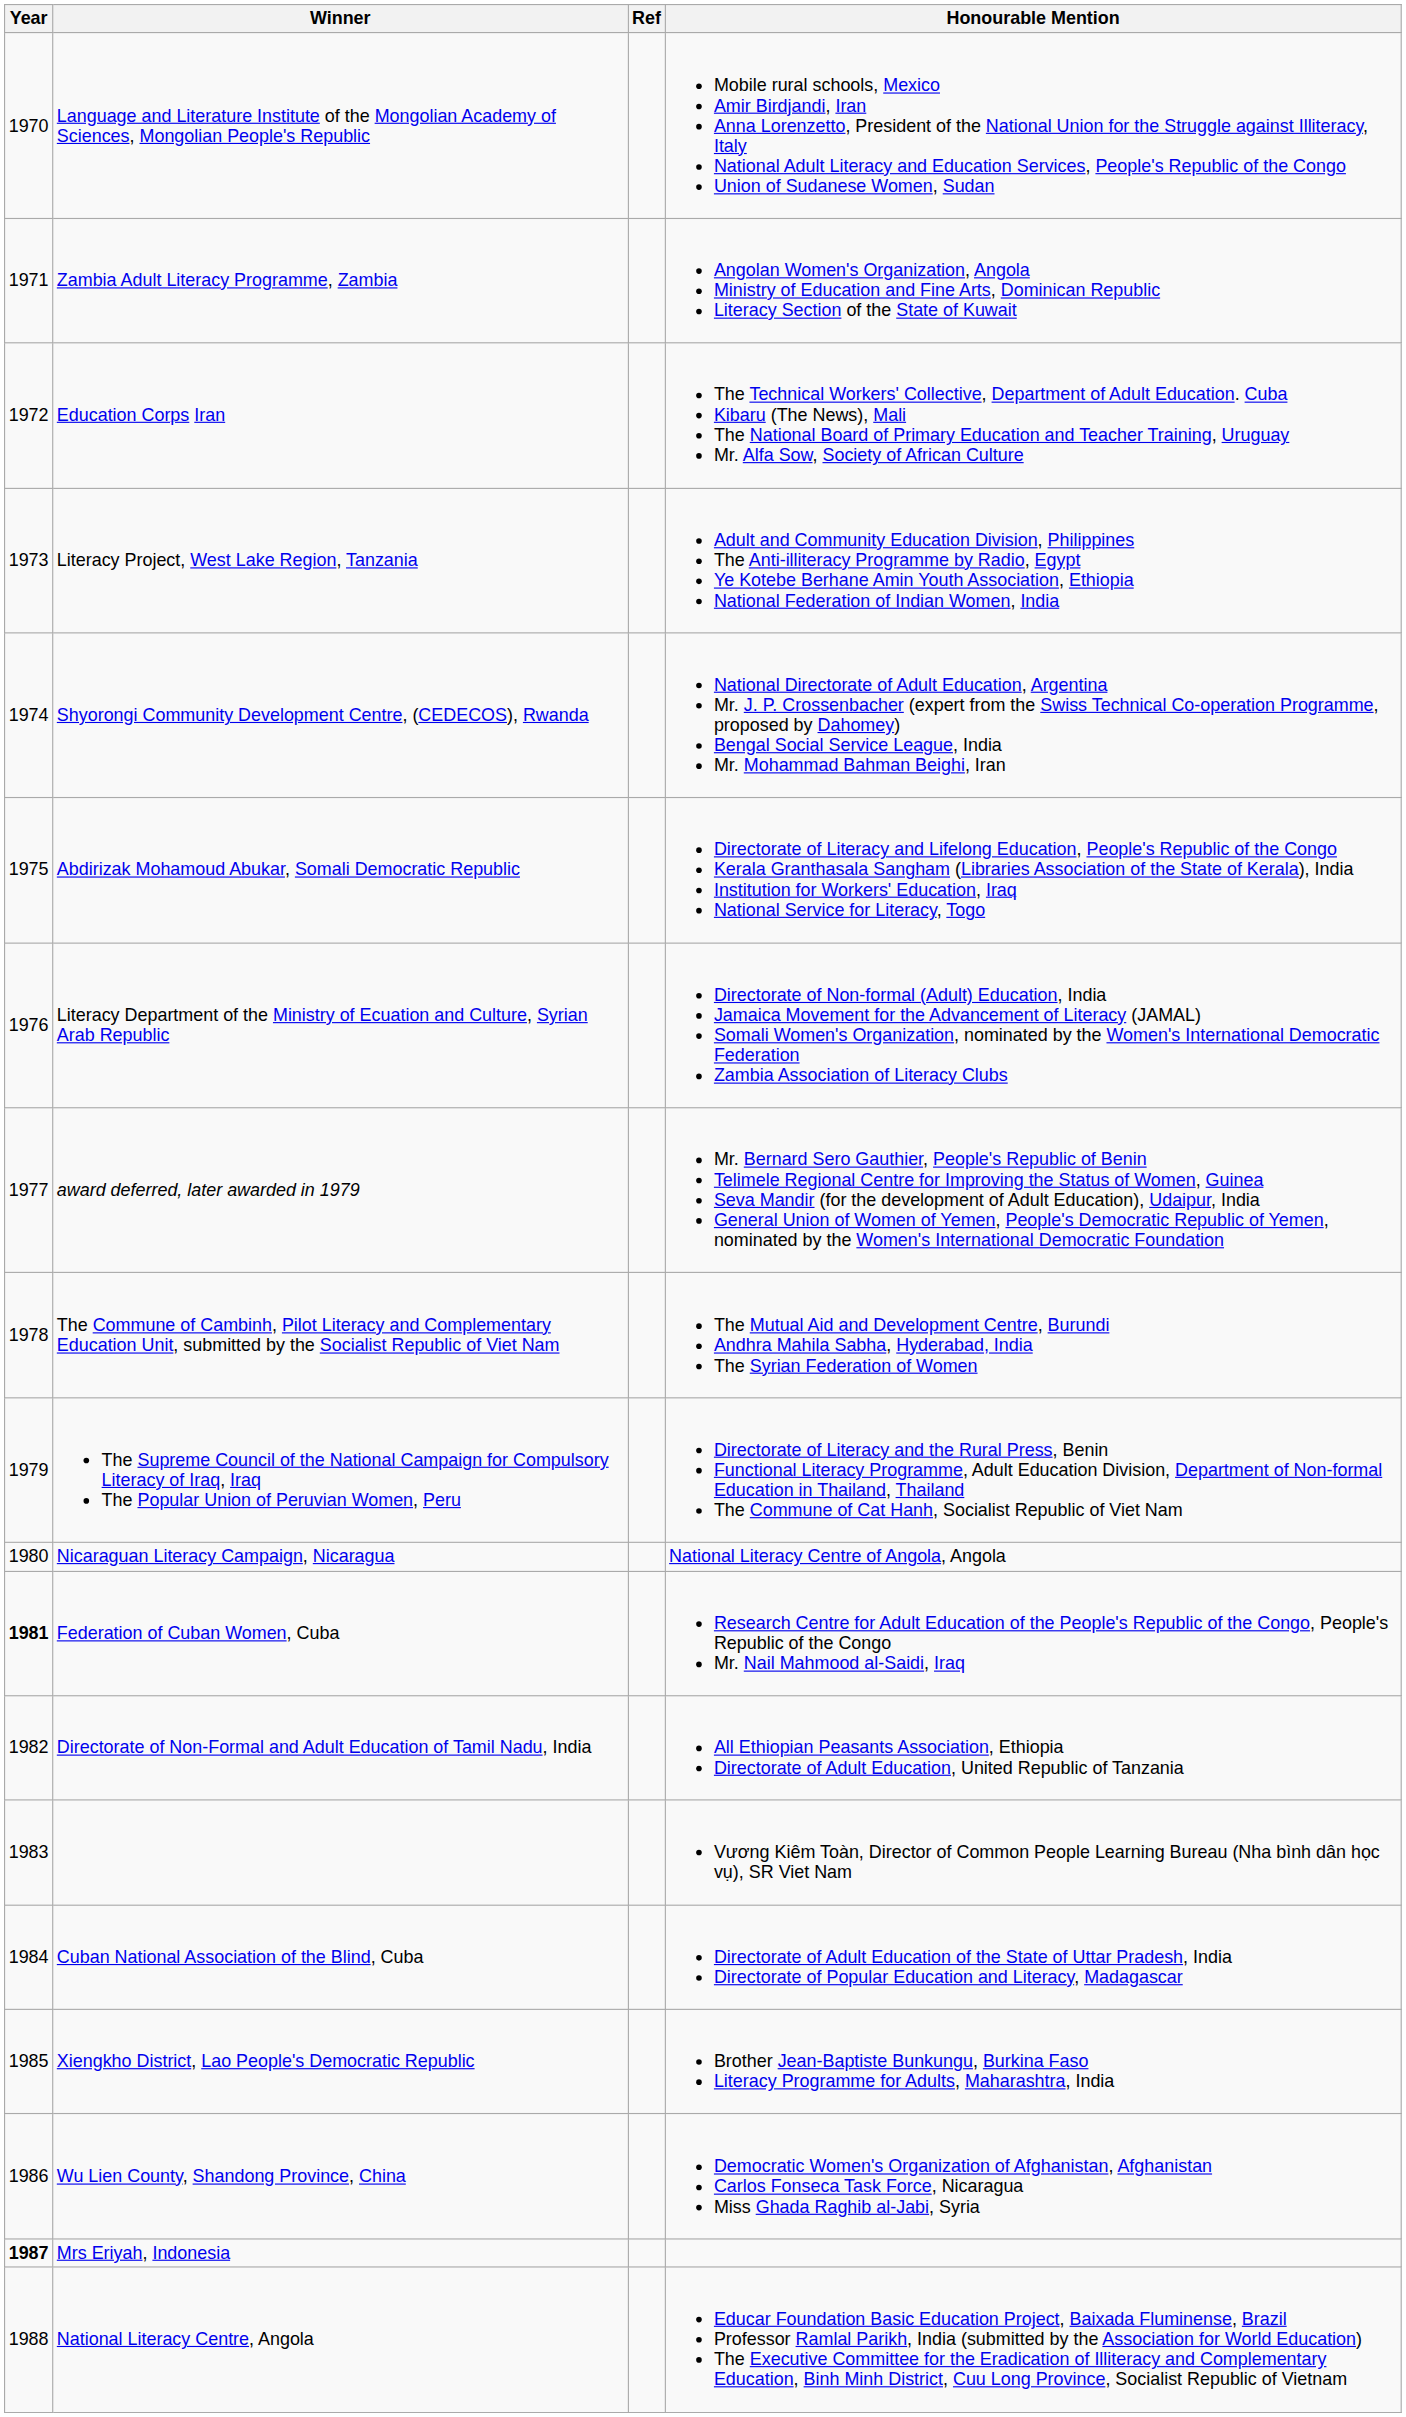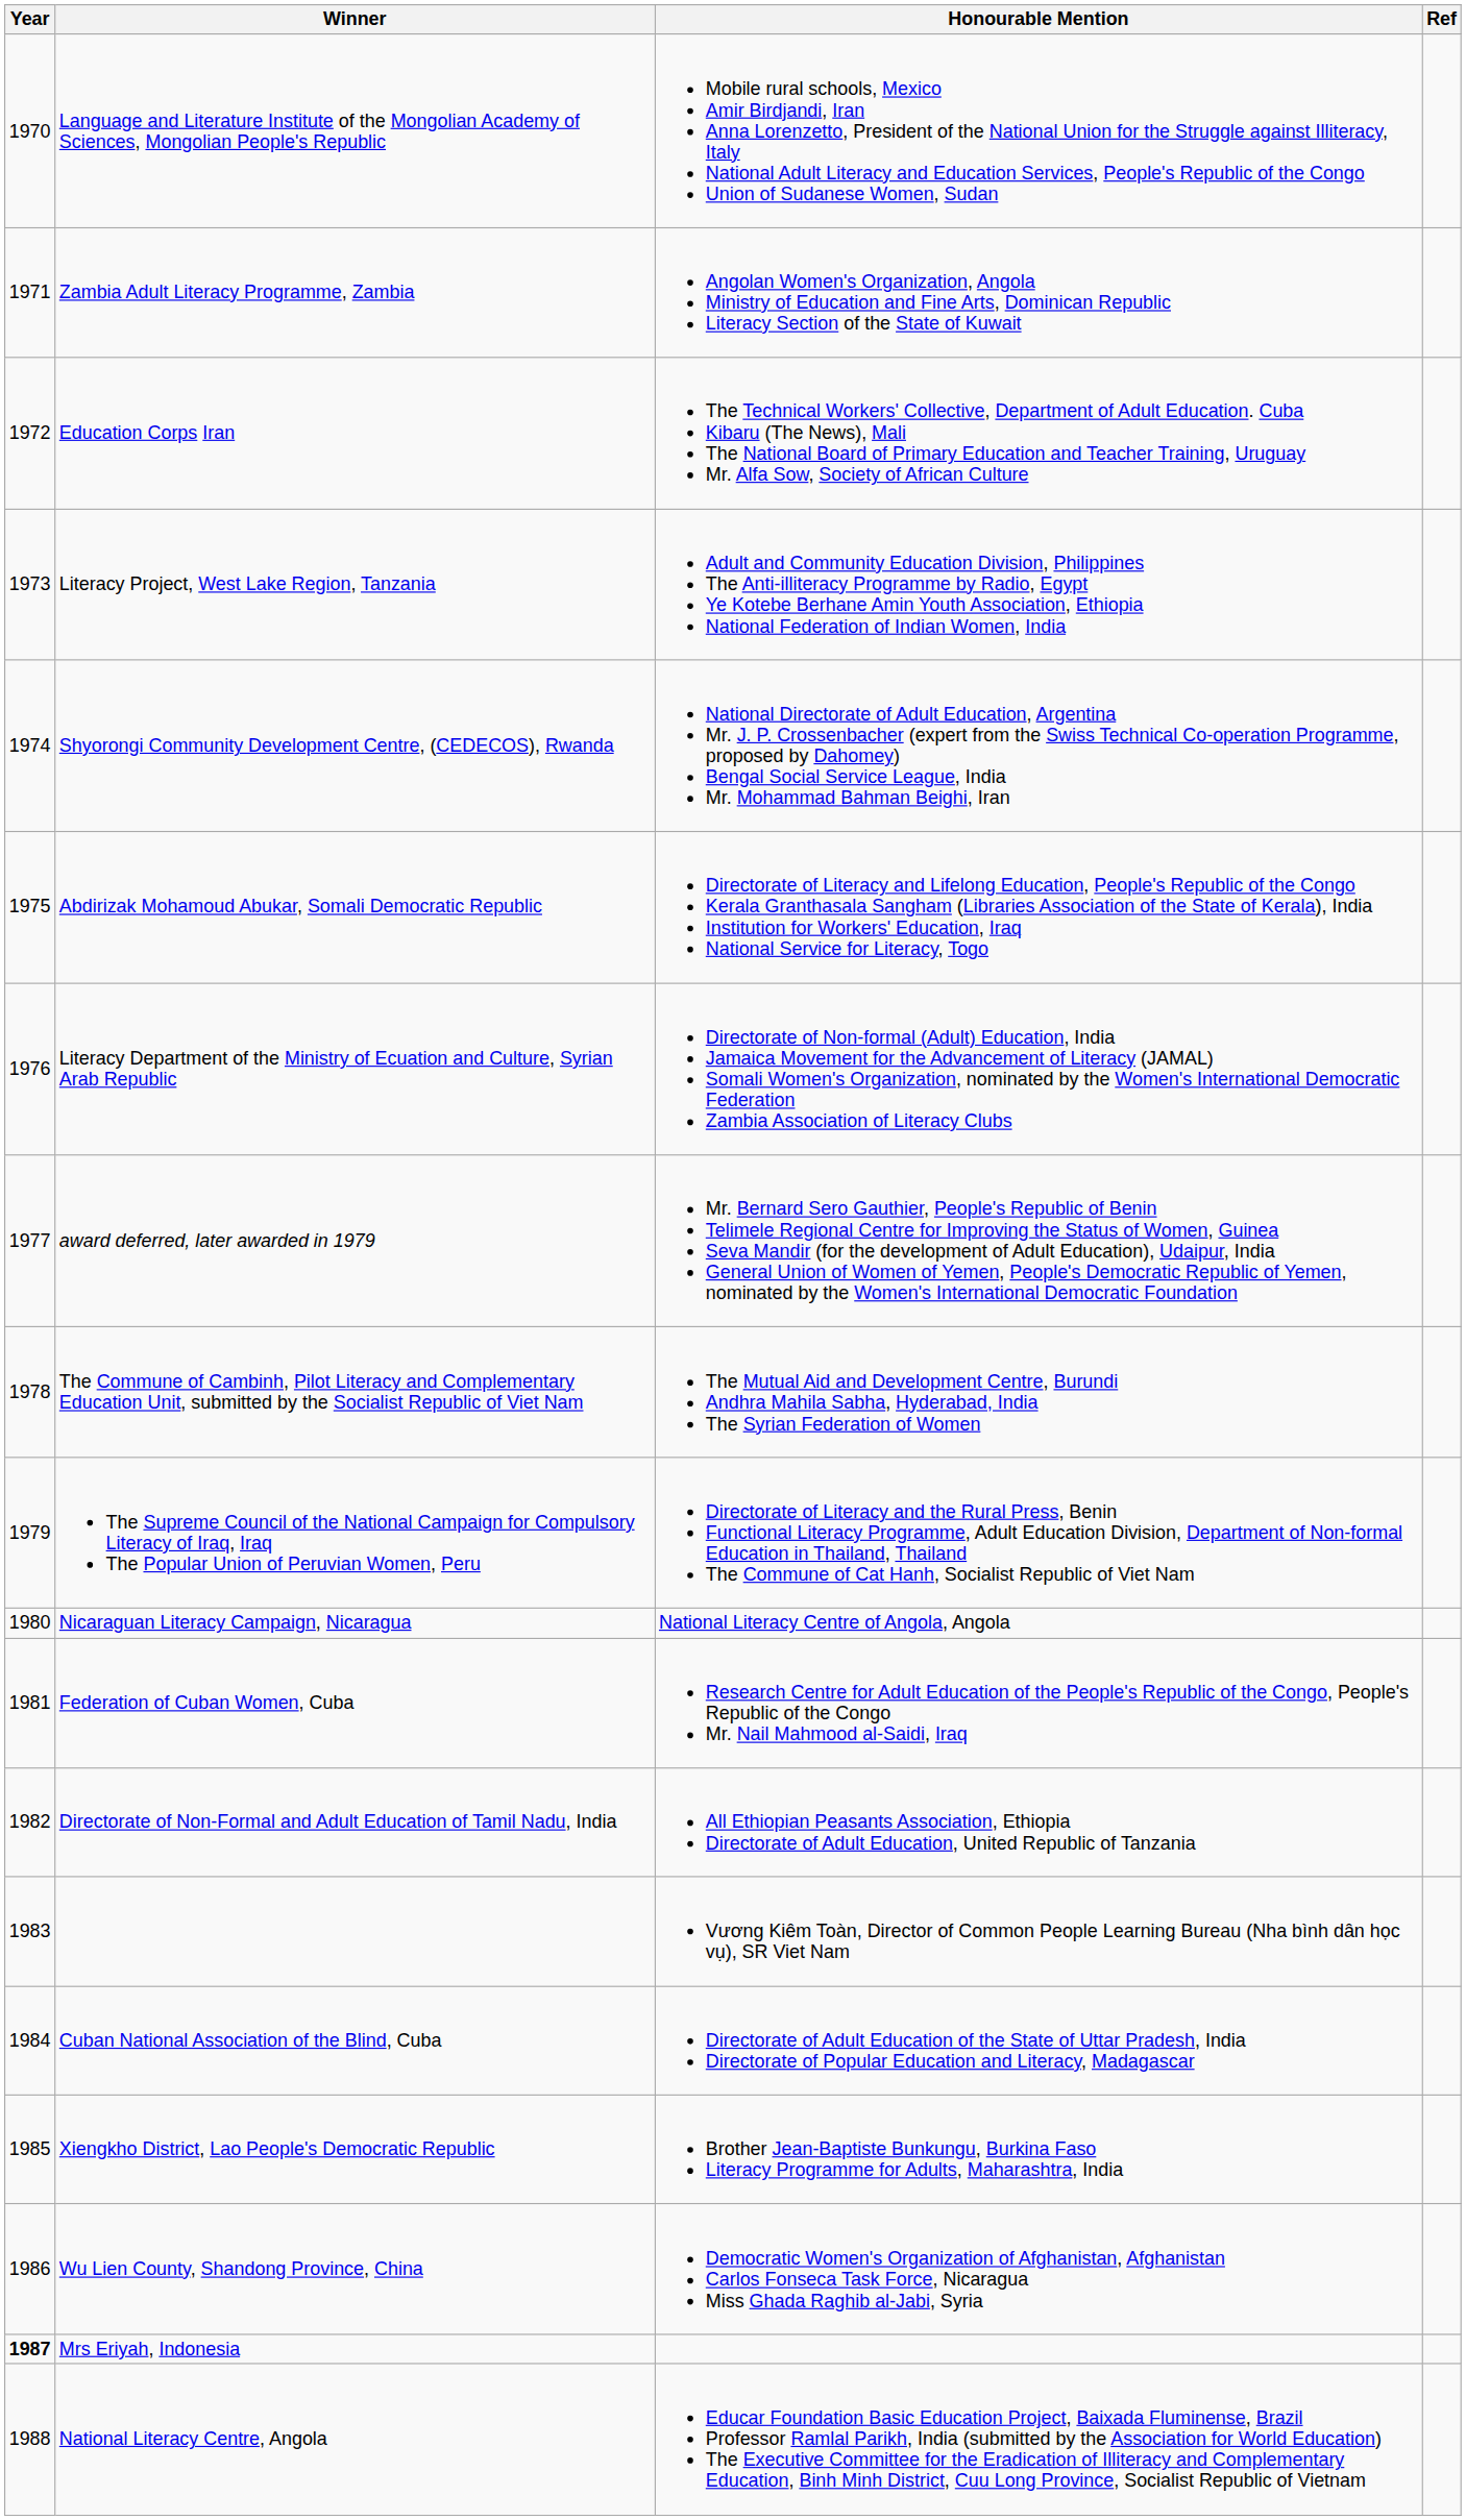columns swapped: Honourable Mention <-> Ref
Federation of Cuban Women, Cuba | Year: bold -> normal
